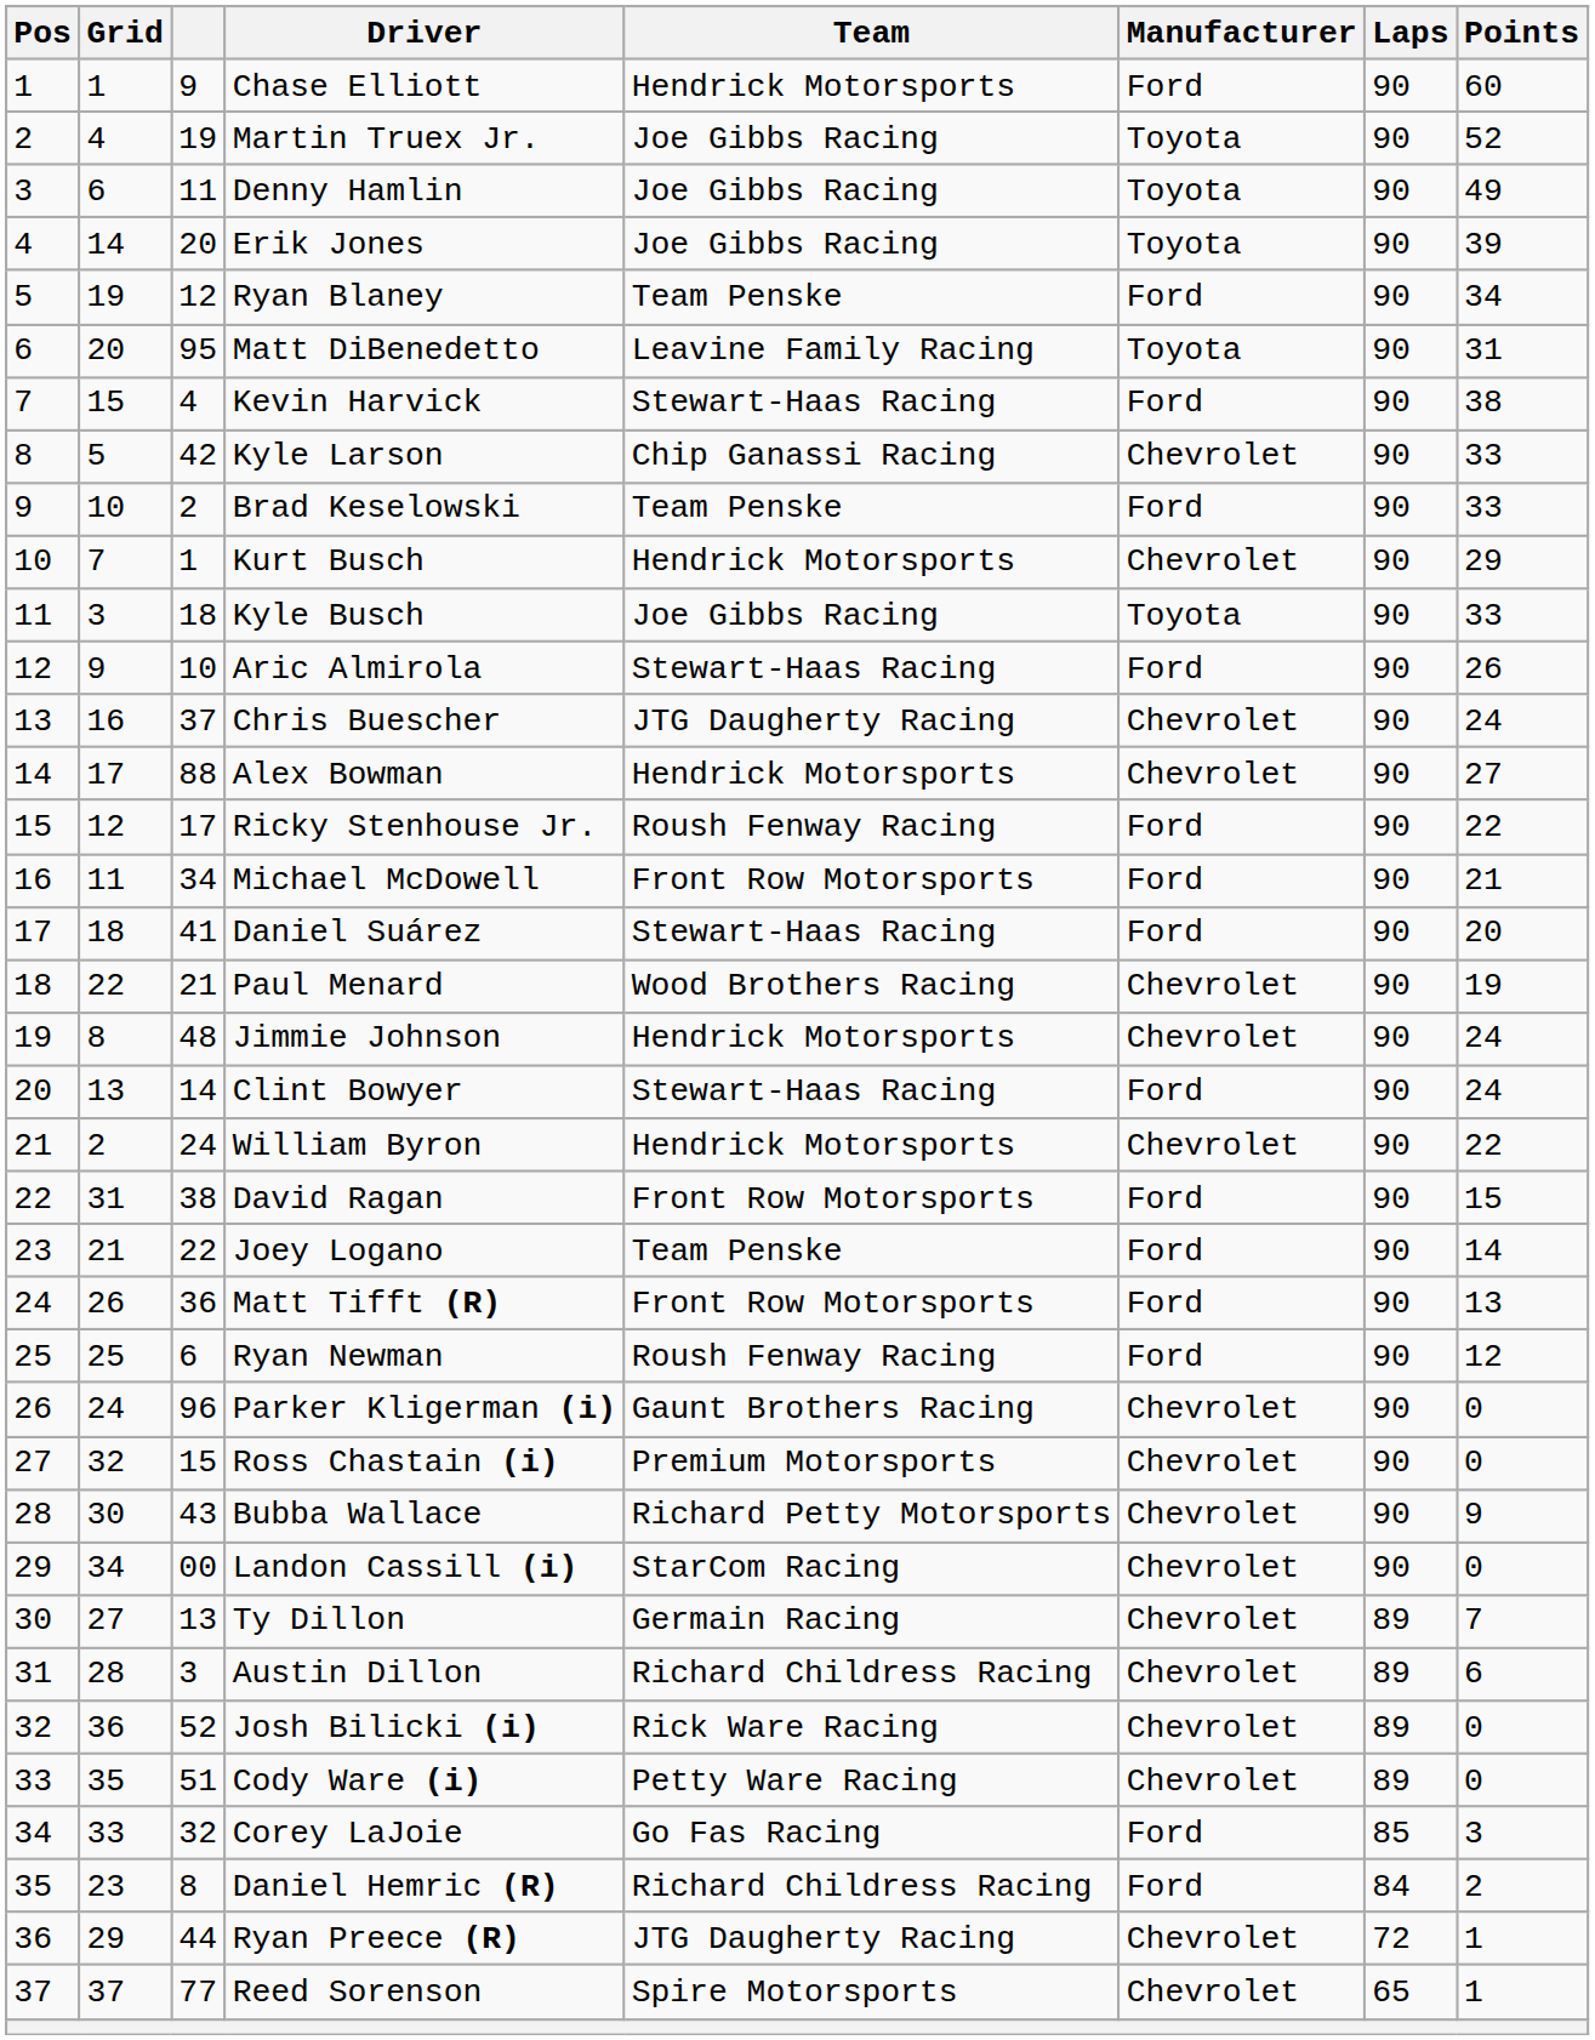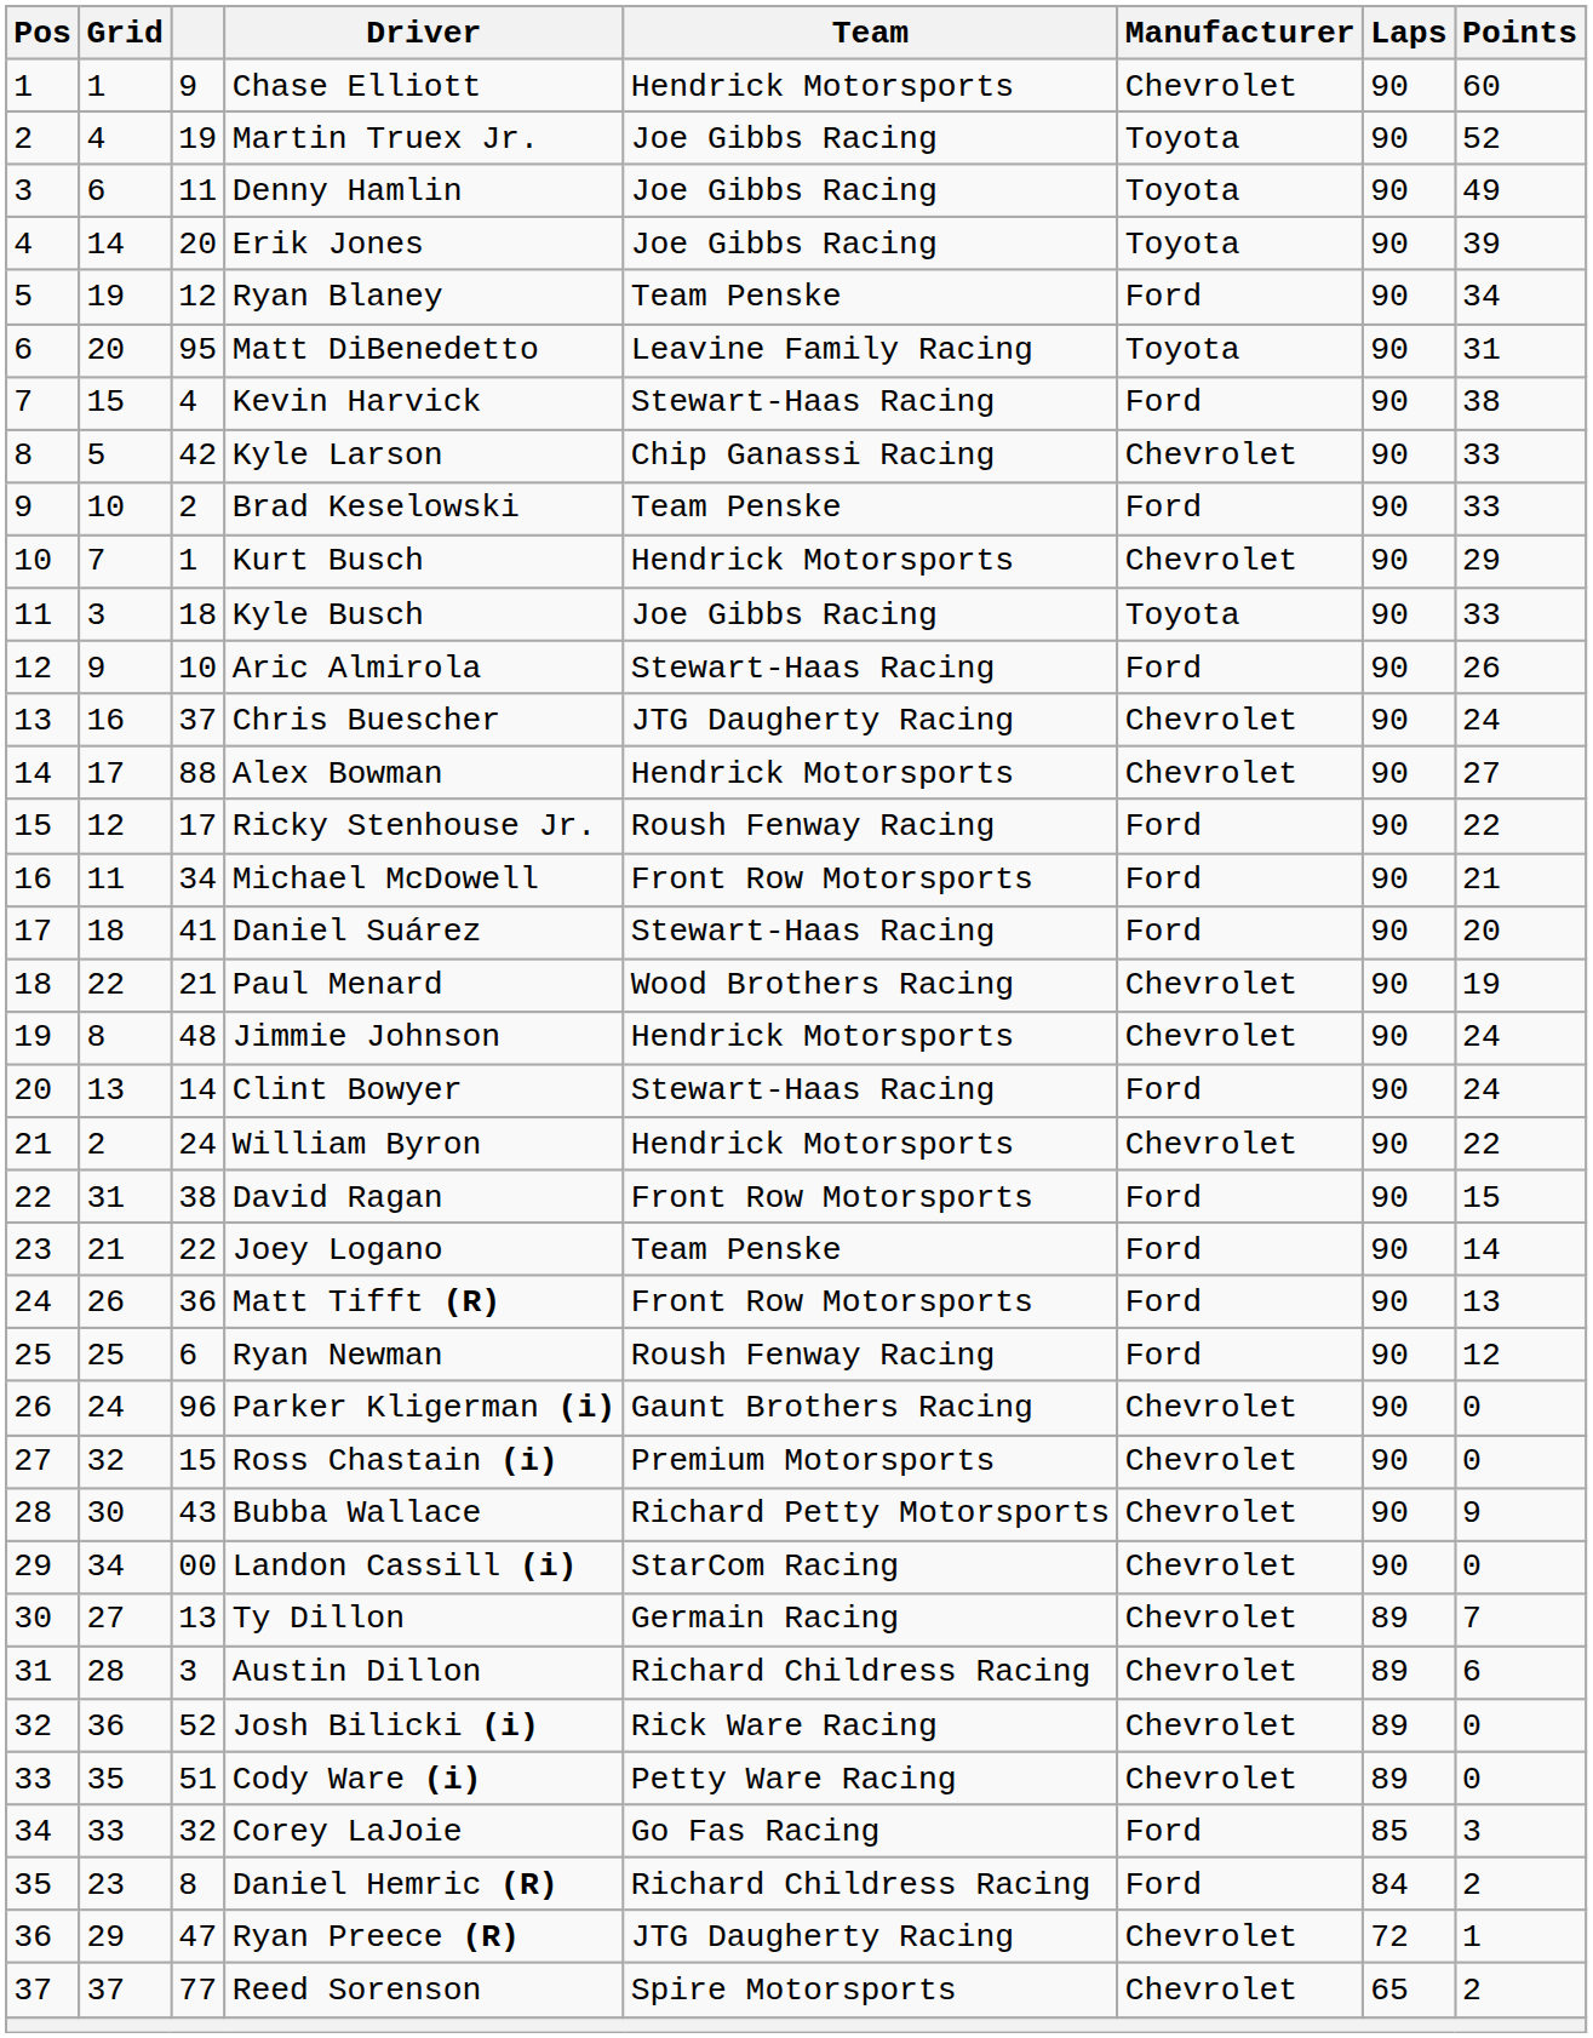Chase Elliott | Manufacturer: Ford -> Chevrolet
Ryan Preece (R) | column 3: 44 -> 47
Reed Sorenson | Points: 1 -> 2
